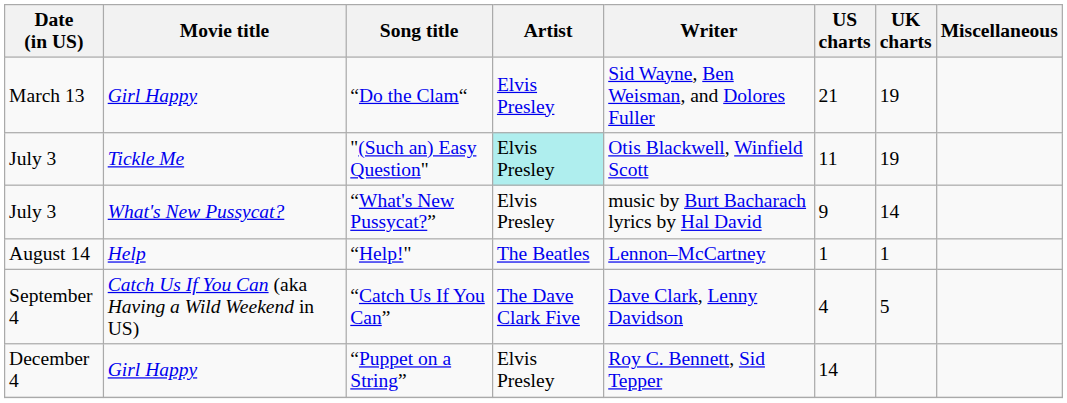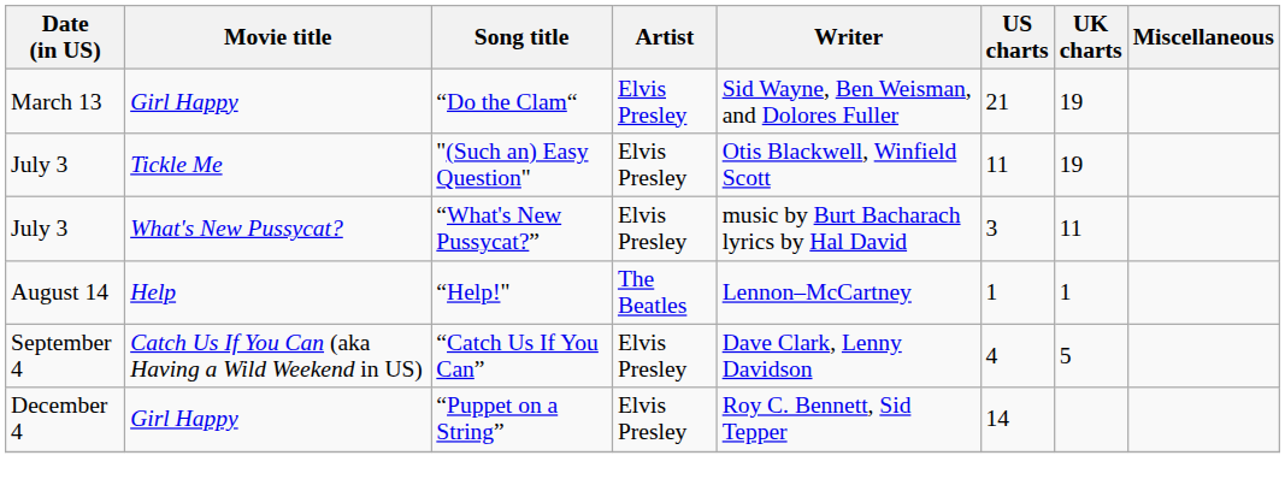"(Such an) Easy Question" | Artist: paleturquoise background -> no background
“What's New Pussycat?” | US charts: 9 -> 3
“What's New Pussycat?” | UK charts: 14 -> 11
“Catch Us If You Can” | Artist: The Dave Clark Five -> Elvis Presley
